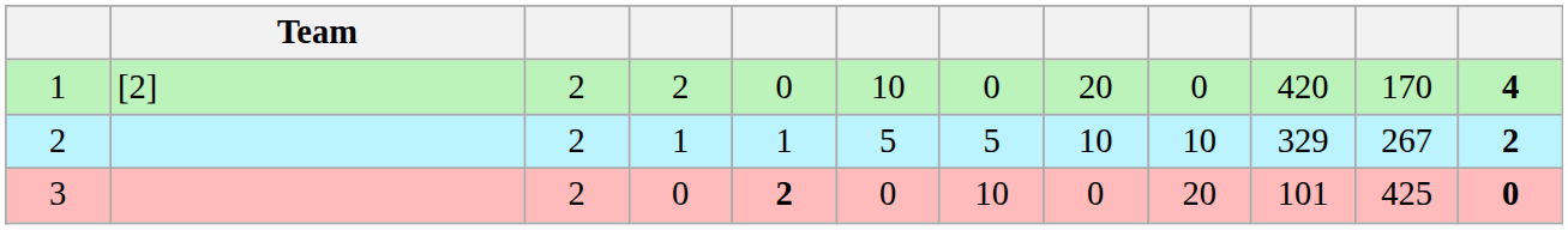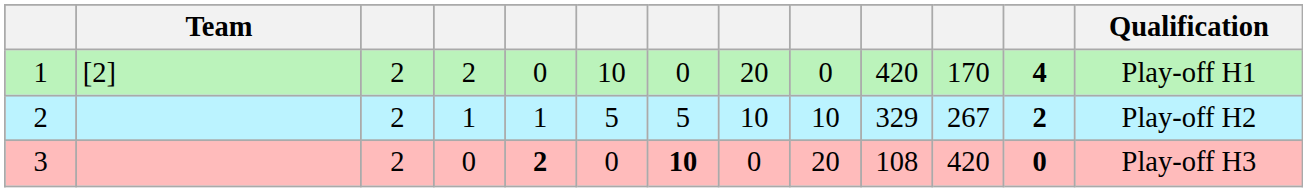+ column: Qualification | Play-off H1 | Play-off H2 | Play-off H3
3 | column 7: normal -> bold
3 | column 10: 101 -> 108
3 | column 11: 425 -> 420
